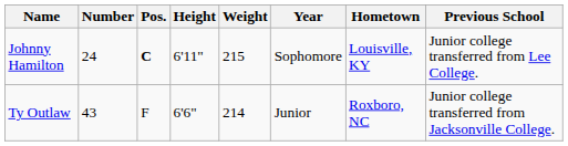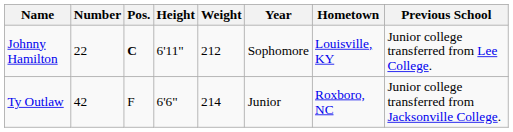Johnny Hamilton | Number: 24 -> 22
Johnny Hamilton | Weight: 215 -> 212
Ty Outlaw | Number: 43 -> 42
